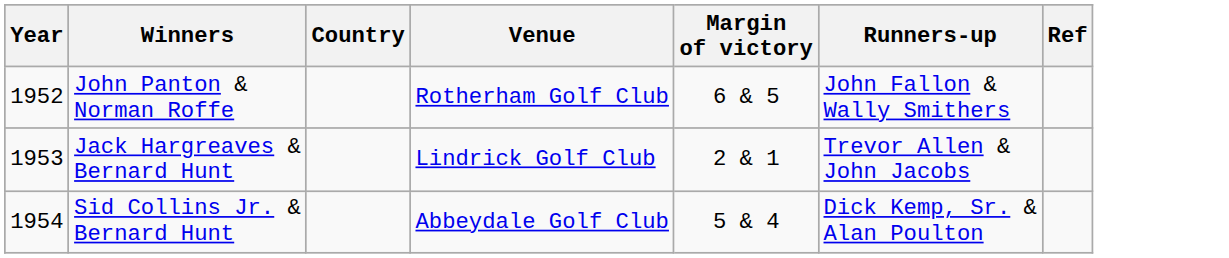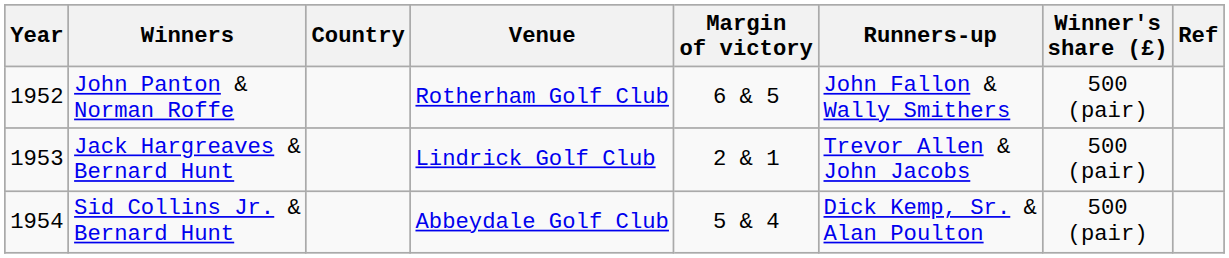+ column: Winner's share (£) | 500 (pair) | 500 (pair) | 500 (pair)
